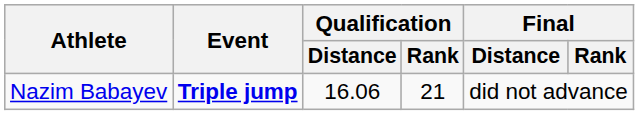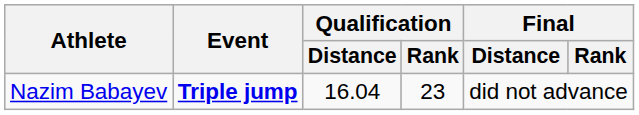Nazim Babayev | Qualification / Distance: 16.06 -> 16.04
Nazim Babayev | Qualification / Rank: 21 -> 23
